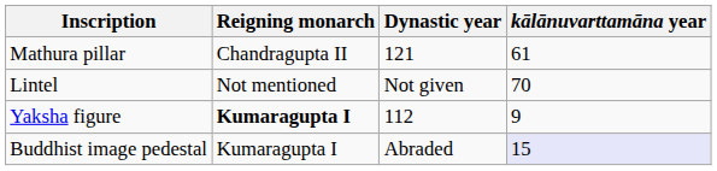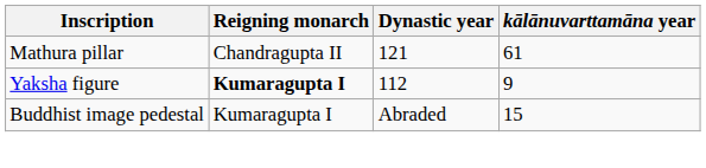- row: Lintel | Not mentioned | Not given | 70
Buddhist image pedestal | kālānuvarttamāna year: lavender background -> no background
